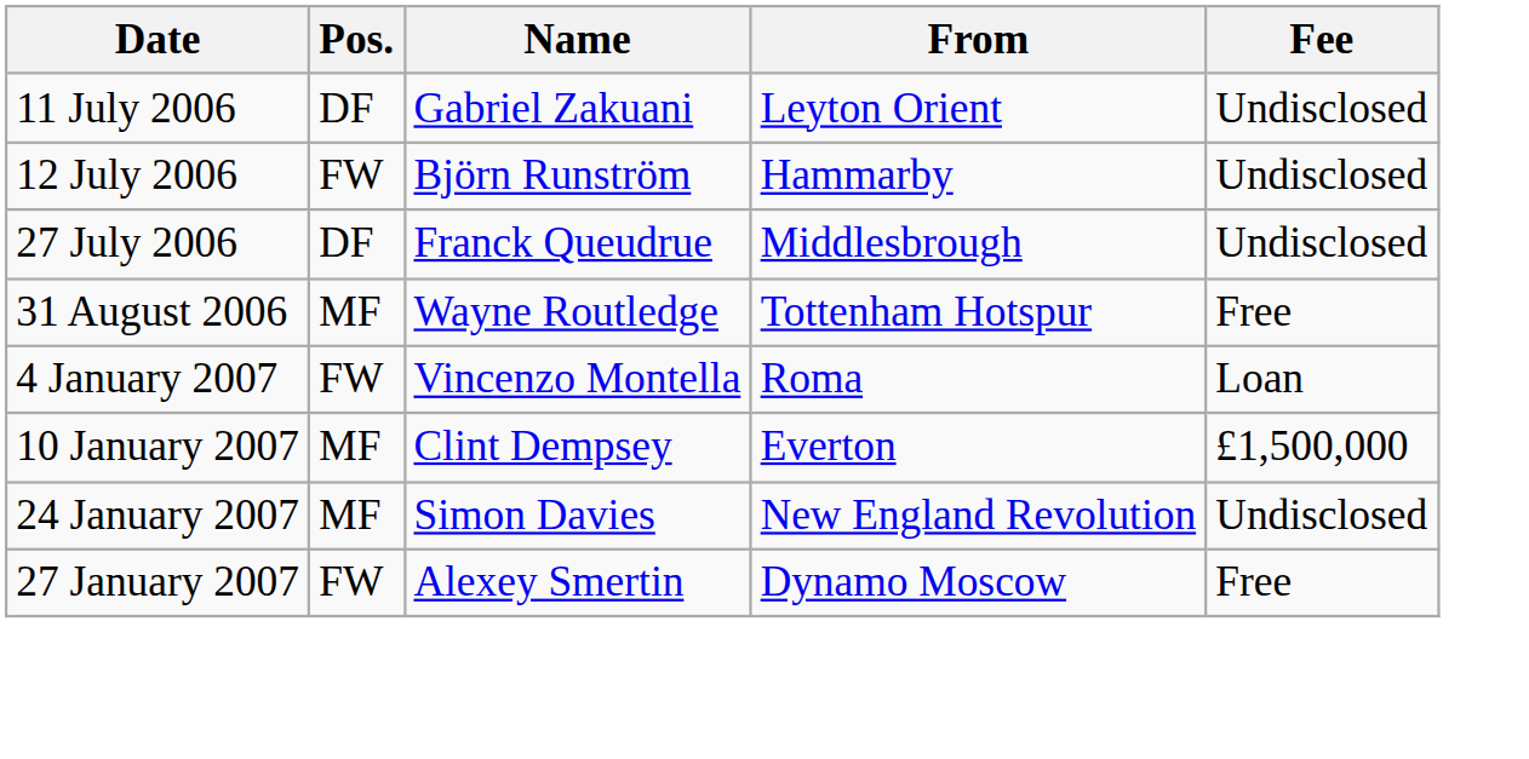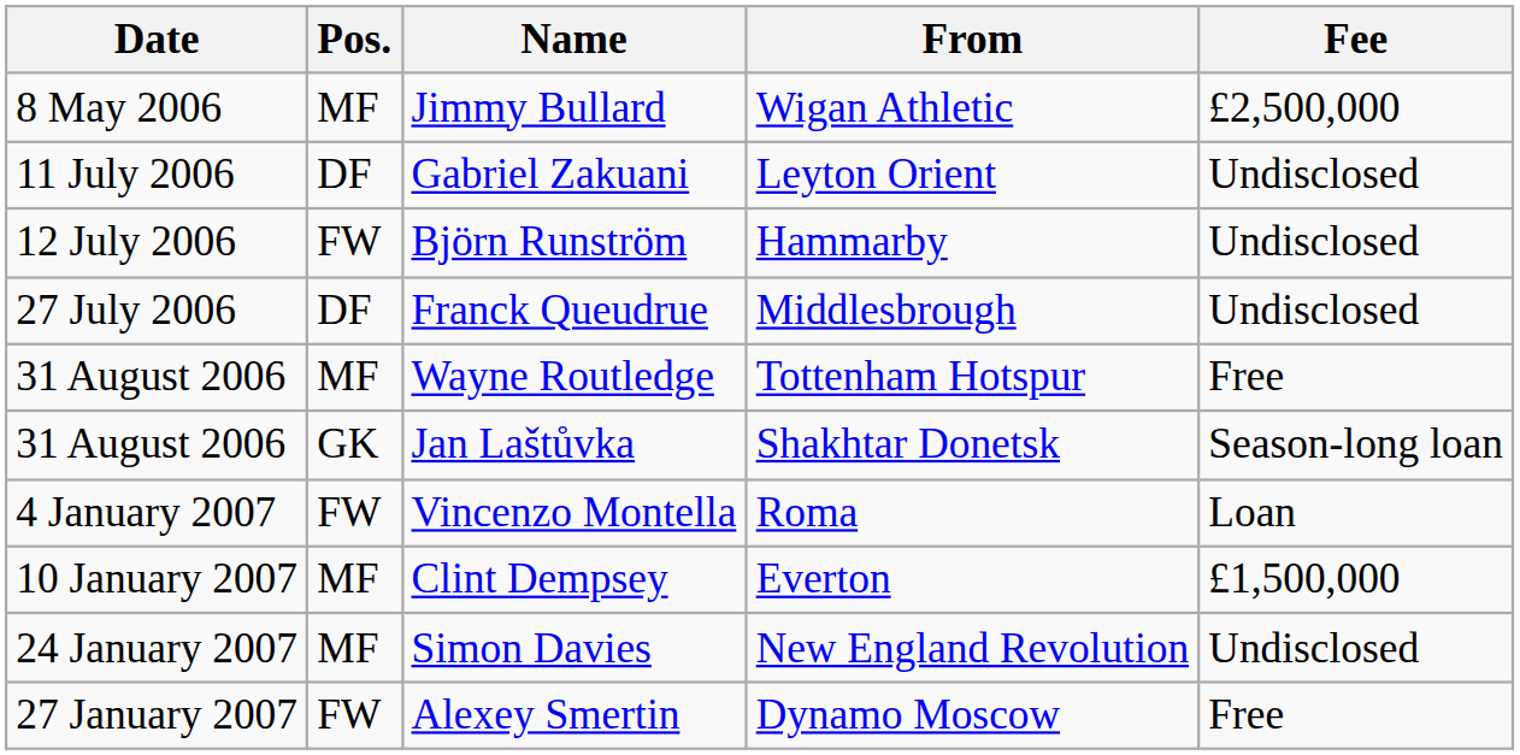+ row: 8 May 2006 | MF | Jimmy Bullard | Wigan Athletic | £2,500,000
+ row: 31 August 2006 | GK | Jan Laštůvka | Shakhtar Donetsk | Season-long loan
